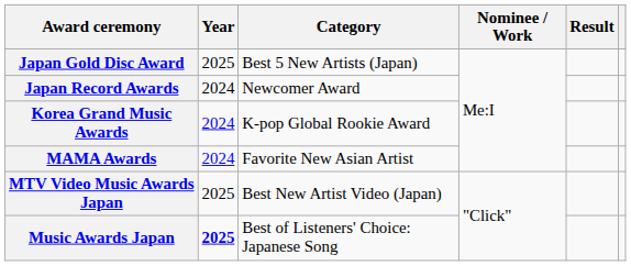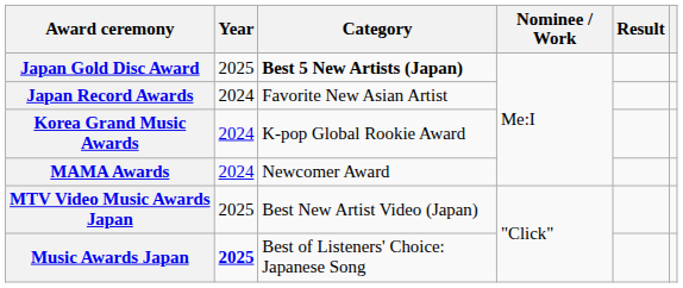Japan Gold Disc Award | Category: normal -> bold
Japan Record Awards | Category: Newcomer Award -> Favorite New Asian Artist
MAMA Awards | Category: Favorite New Asian Artist -> Newcomer Award
